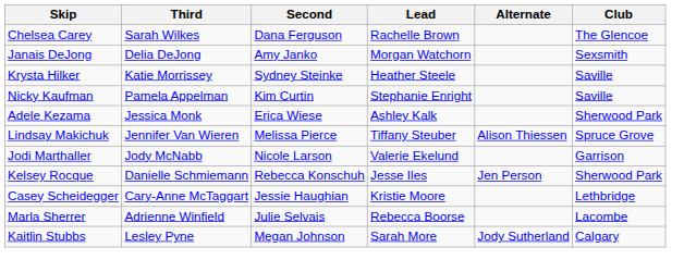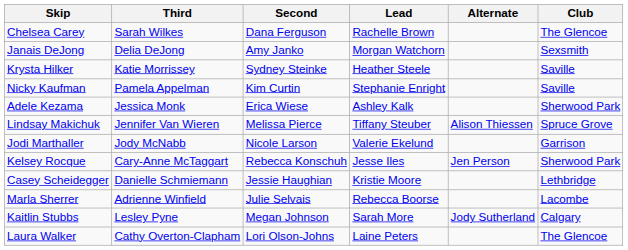Kelsey Rocque | Third: Danielle Schmiemann -> Cary-Anne McTaggart
Casey Scheidegger | Third: Cary-Anne McTaggart -> Danielle Schmiemann
+ row: Laura Walker | Cathy Overton-Clapham | Lori Olson-Johns | Laine Peters | The Glencoe
